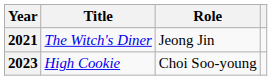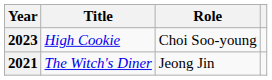rows swapped: 2021 <-> 2023
